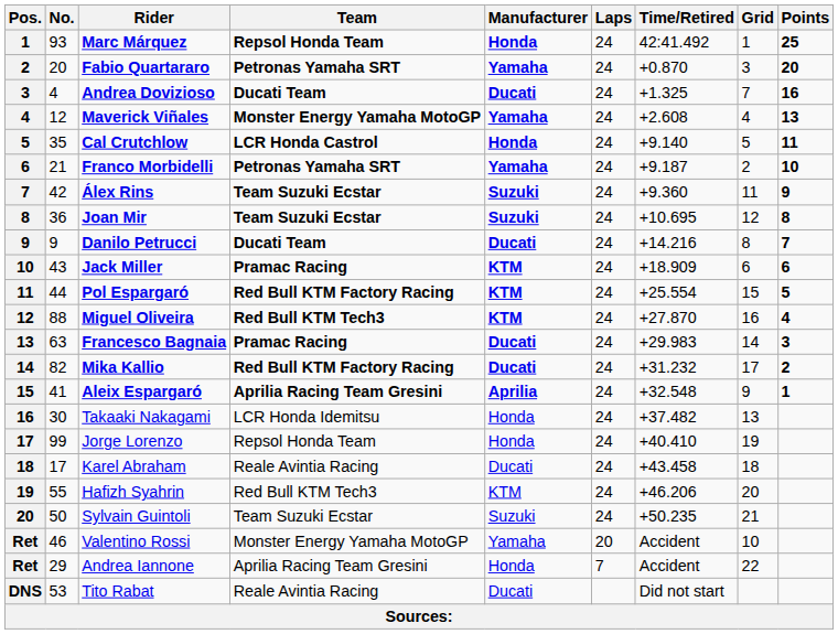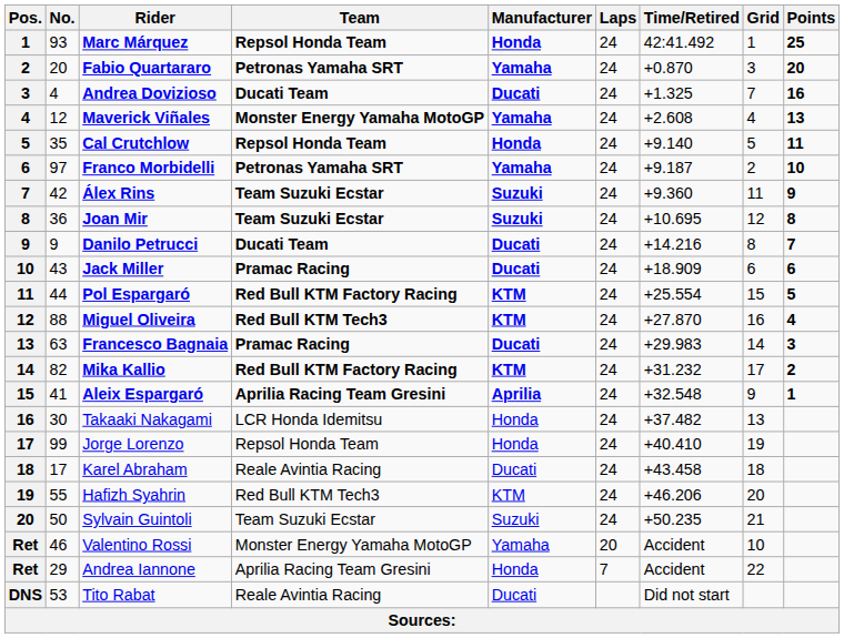Cal Crutchlow | Team: LCR Honda Castrol -> Repsol Honda Team
Franco Morbidelli | No.: 21 -> 97
Jack Miller | Manufacturer: KTM -> Ducati
Mika Kallio | Manufacturer: Ducati -> KTM
